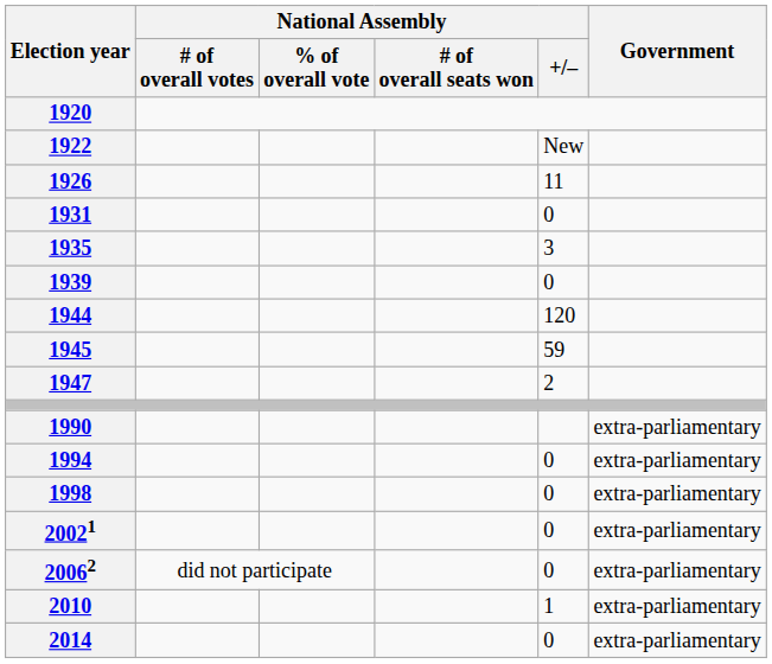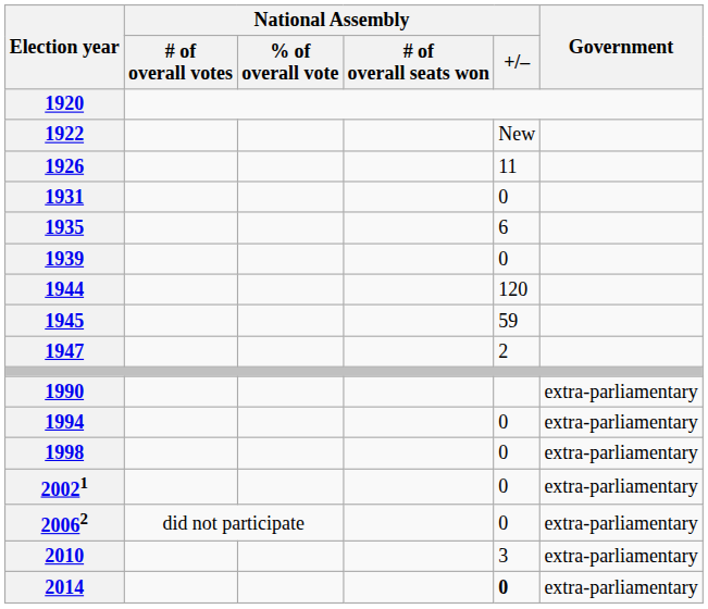1935 | National Assembly / +/–: 3 -> 6
2010 | National Assembly / +/–: 1 -> 3
2014 | National Assembly / +/–: normal -> bold
